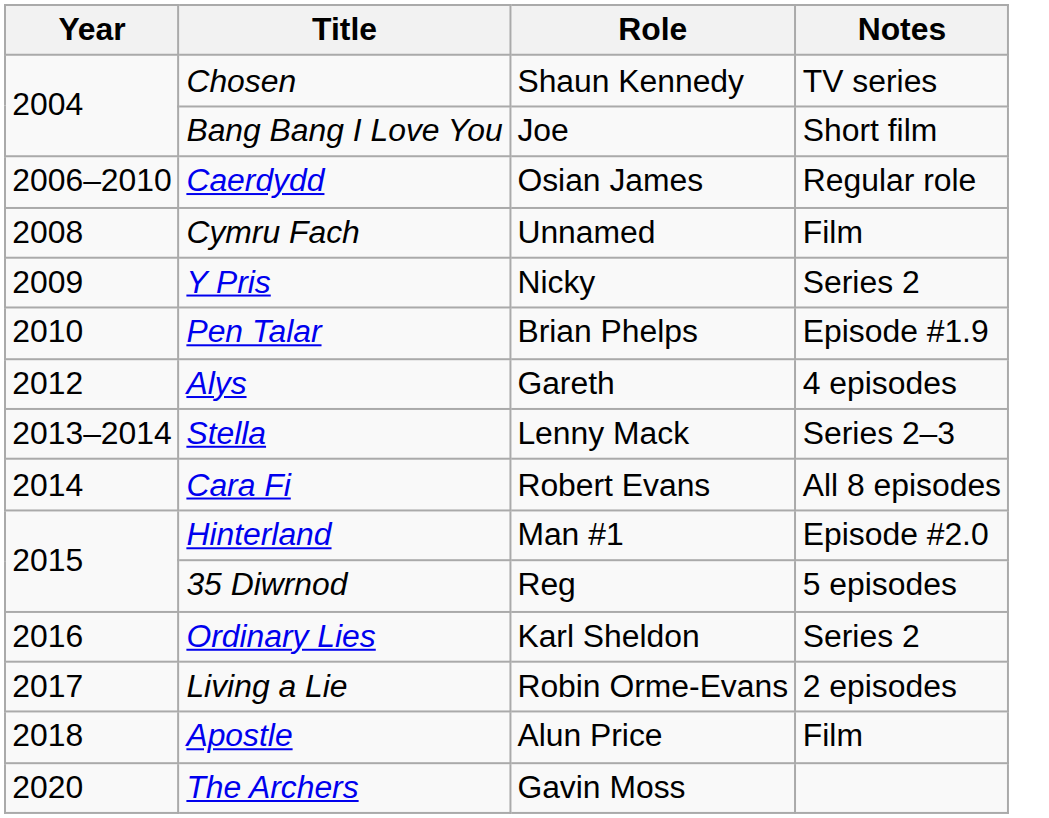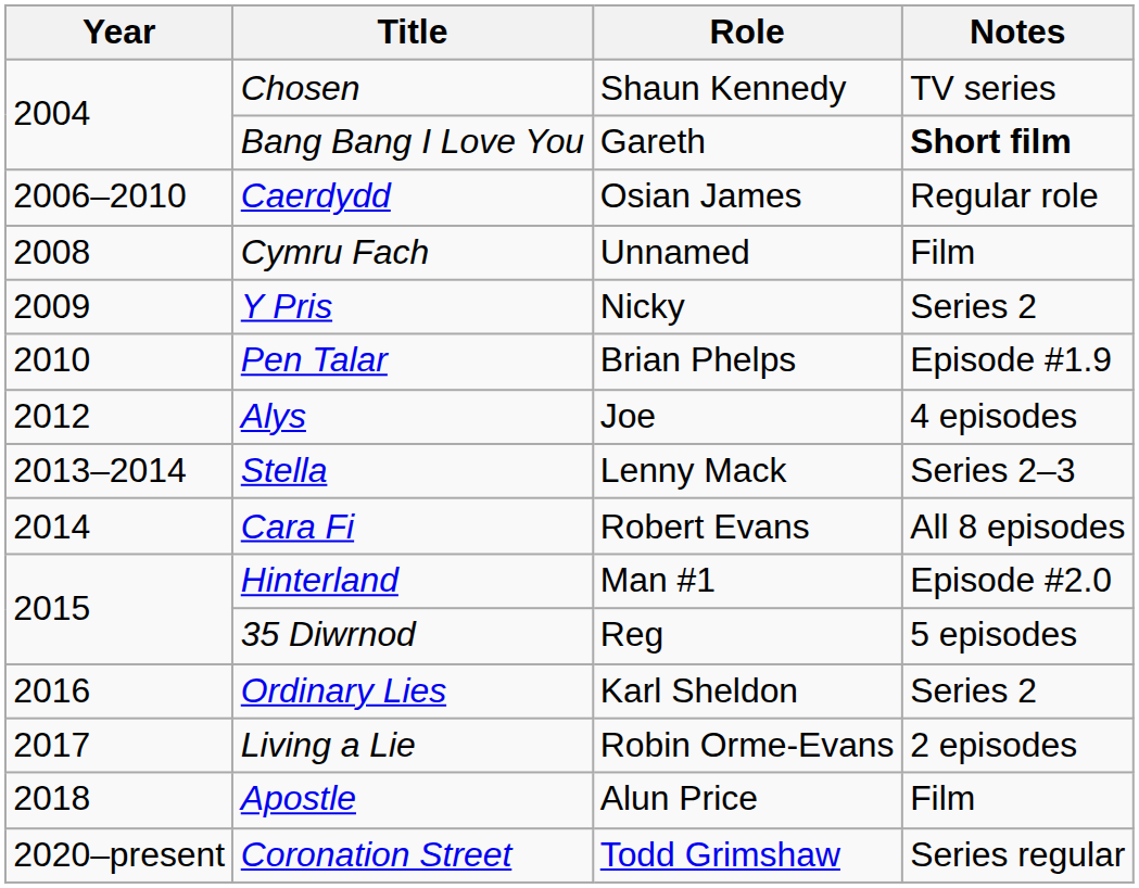Bang Bang I Love You | Role: Joe -> Gareth
Bang Bang I Love You | Notes: normal -> bold
Alys | Role: Gareth -> Joe
- row: 2020 | The Archers | Gavin Moss
+ row: 2020–present | Coronation Street | Todd Grimshaw | Series regular
